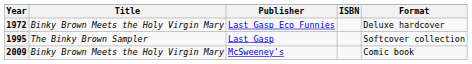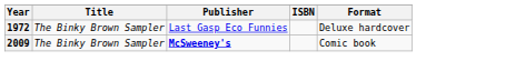1972 | Title: Binky Brown Meets the Holy Virgin Mary -> The Binky Brown Sampler
- row: 1995 | The Binky Brown Sampler | Last Gasp | Softcover collection
2009 | Title: Binky Brown Meets the Holy Virgin Mary -> The Binky Brown Sampler
2009 | Publisher: normal -> bold
